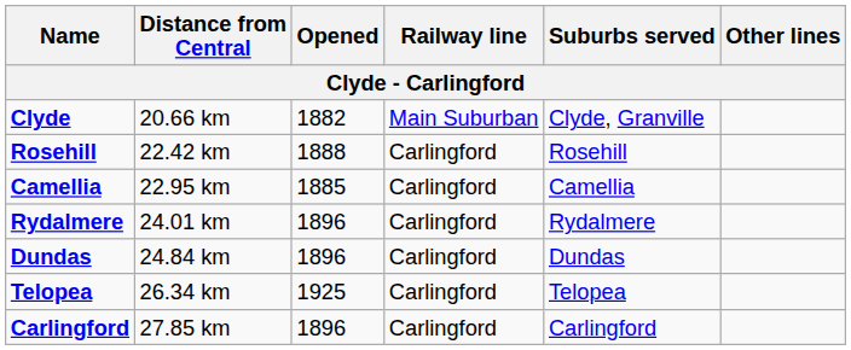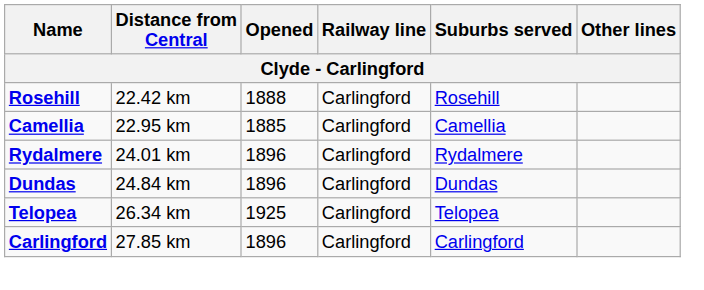- row: Clyde | 20.66 km | 1882 | Main Suburban | Clyde, Granville
